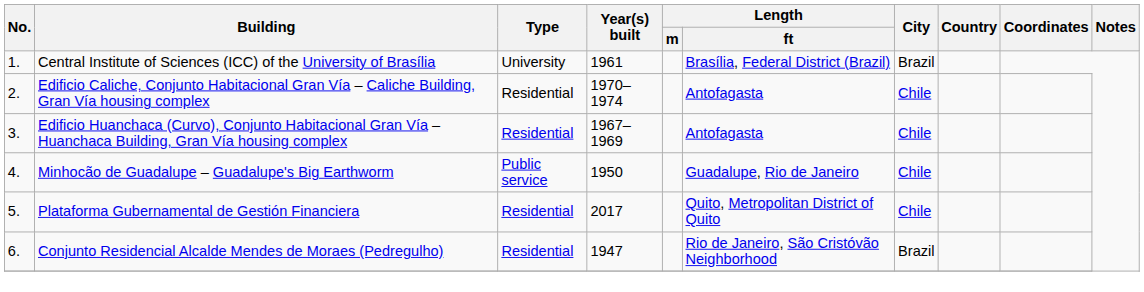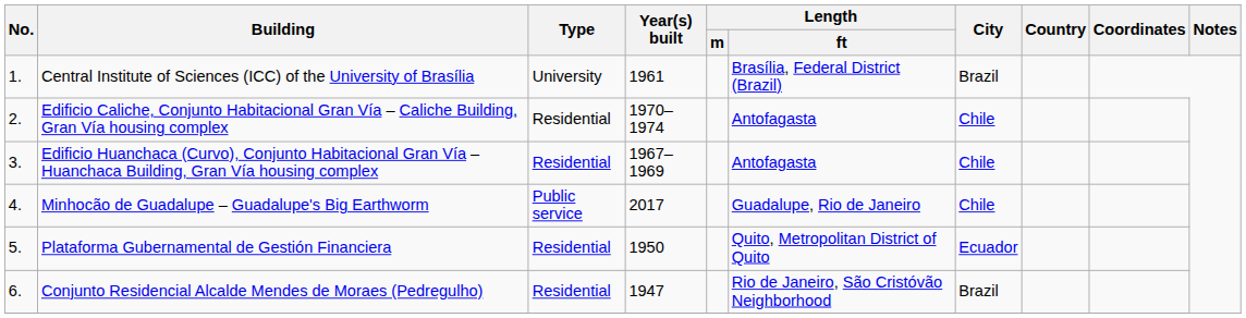Minhocão de Guadalupe – Guadalupe's Big Earthworm | Year(s) built: 1950 -> 2017
Plataforma Gubernamental de Gestión Financiera | Year(s) built: 2017 -> 1950
Plataforma Gubernamental de Gestión Financiera | City: Chile -> Ecuador
